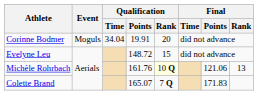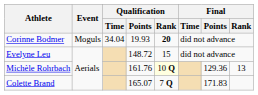Corinne Bodmer | Qualification / Points: 19.91 -> 19.93
Corinne Bodmer | Qualification / Rank: normal -> bold
Michèle Rohrbach | Final / Points: 121.06 -> 129.36
